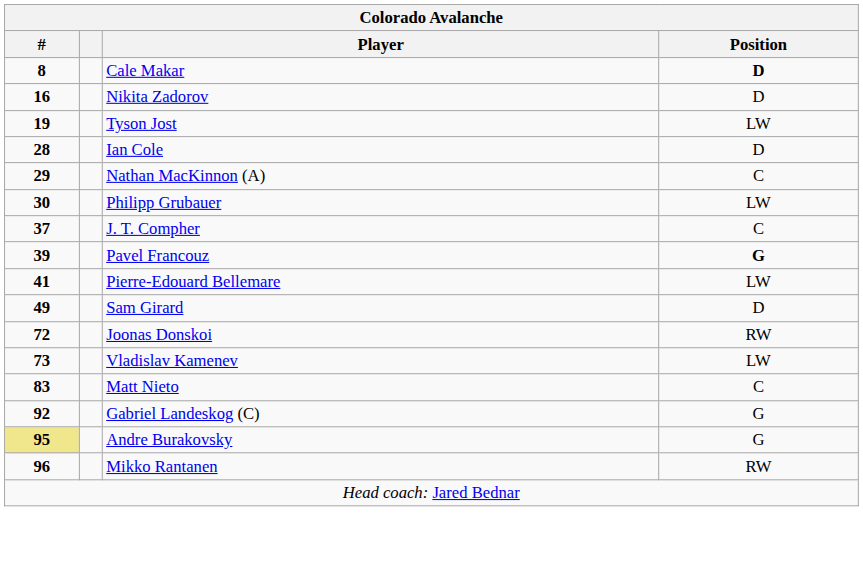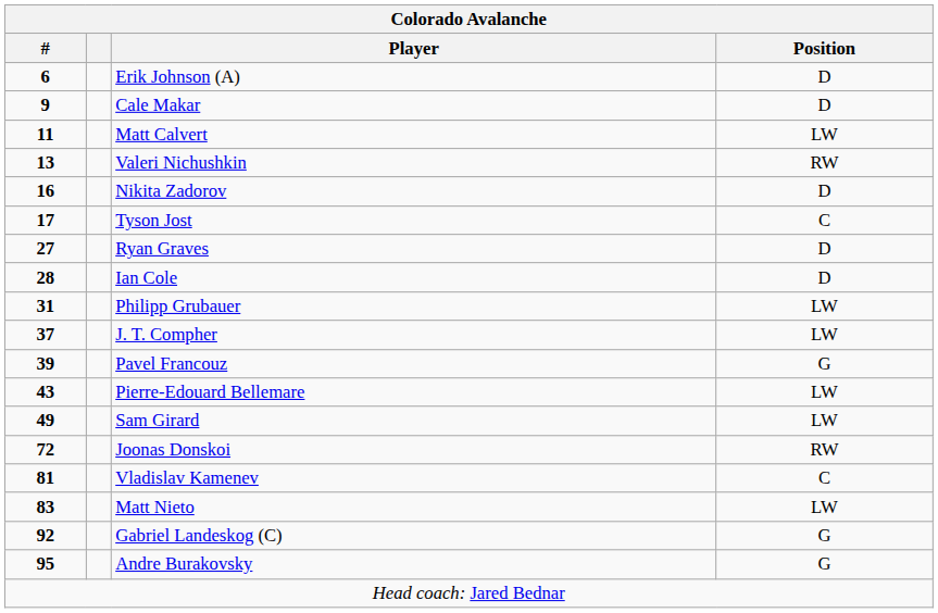+ row: 6 | Erik Johnson (A) | D
Cale Makar | #: 8 -> 9
Cale Makar | Position: bold -> normal
+ row: 11 | Matt Calvert | LW
+ row: 13 | Valeri Nichushkin | RW
Tyson Jost | #: 19 -> 17
Tyson Jost | Position: LW -> C
+ row: 27 | Ryan Graves | D
- row: 29 | Nathan MacKinnon (A) | C
Philipp Grubauer | #: 30 -> 31
J. T. Compher | Position: C -> LW
Pavel Francouz | Position: bold -> normal
Pierre-Edouard Bellemare | #: 41 -> 43
Sam Girard | Position: D -> LW
Vladislav Kamenev | #: 73 -> 81
Vladislav Kamenev | Position: LW -> C
Matt Nieto | Position: C -> LW
Andre Burakovsky | #: khaki background -> no background
- row: 96 | Mikko Rantanen | RW
